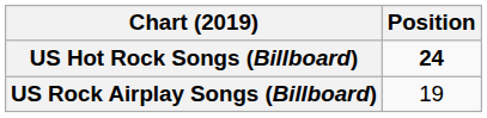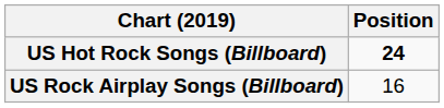US Rock Airplay Songs (Billboard) | Position: 19 -> 16
